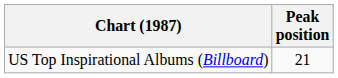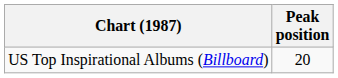US Top Inspirational Albums (Billboard) | Peak position: 21 -> 20
